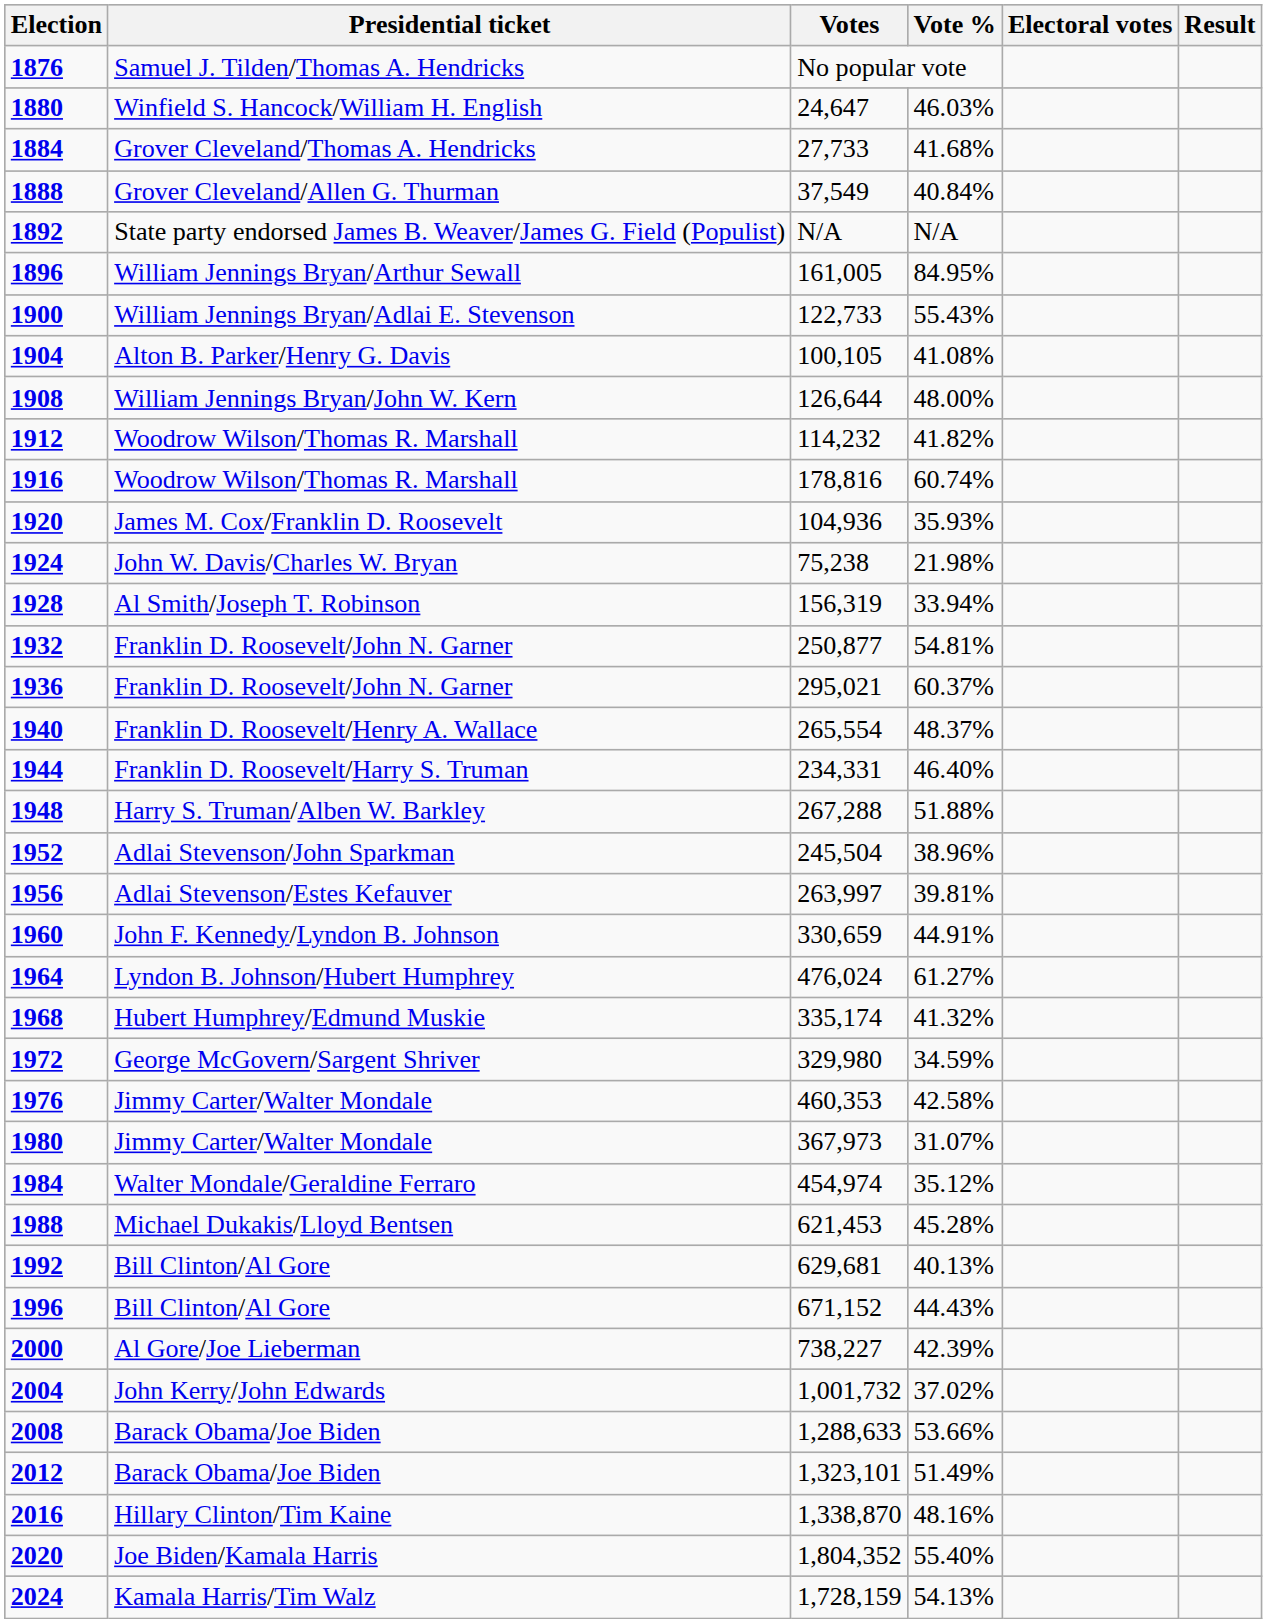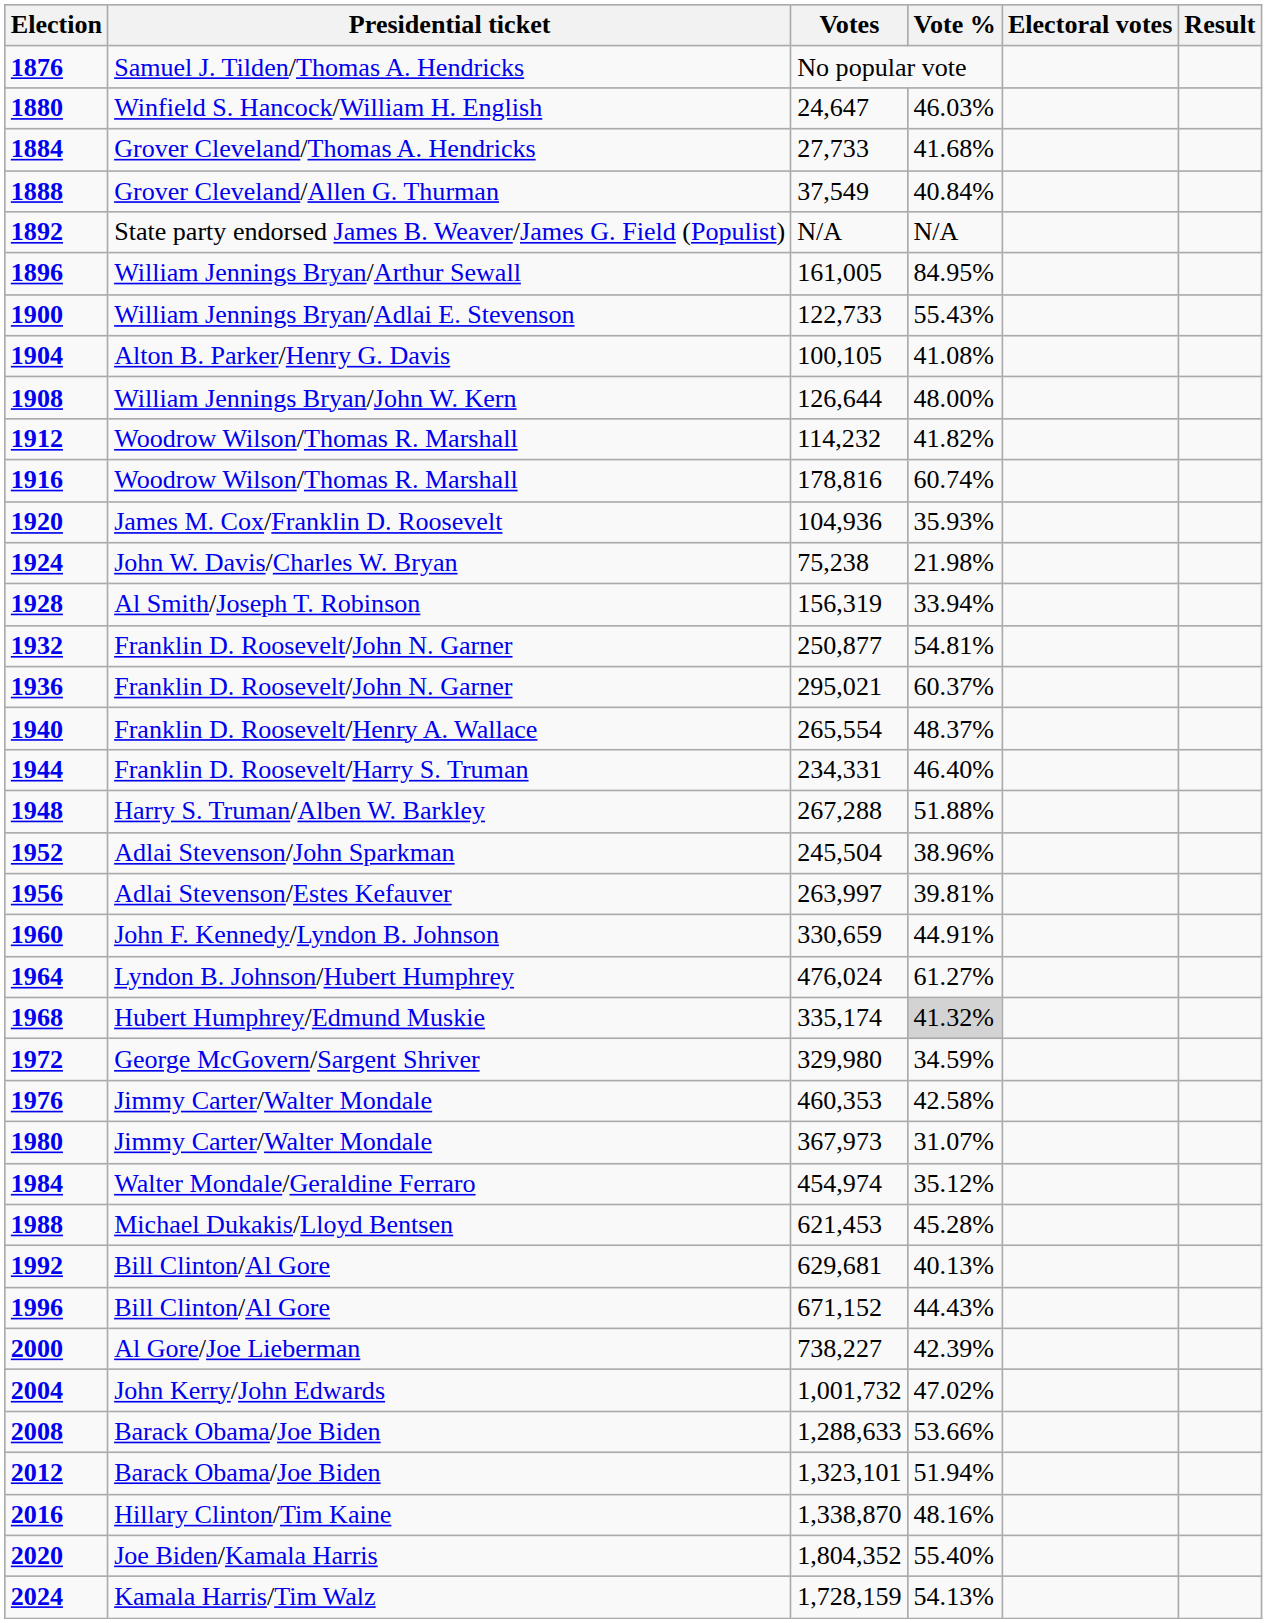1968 | Vote %: no background -> lightgrey background
2004 | Vote %: 37.02% -> 47.02%
2012 | Vote %: 51.49% -> 51.94%
